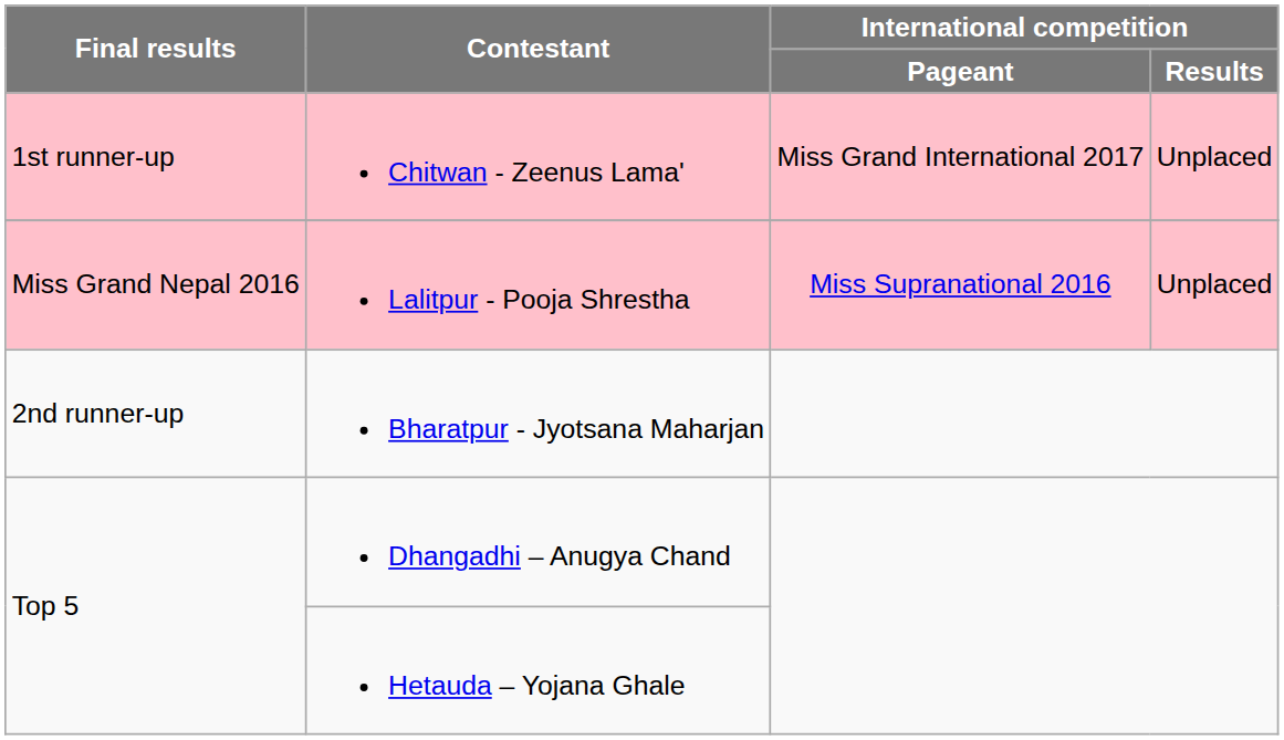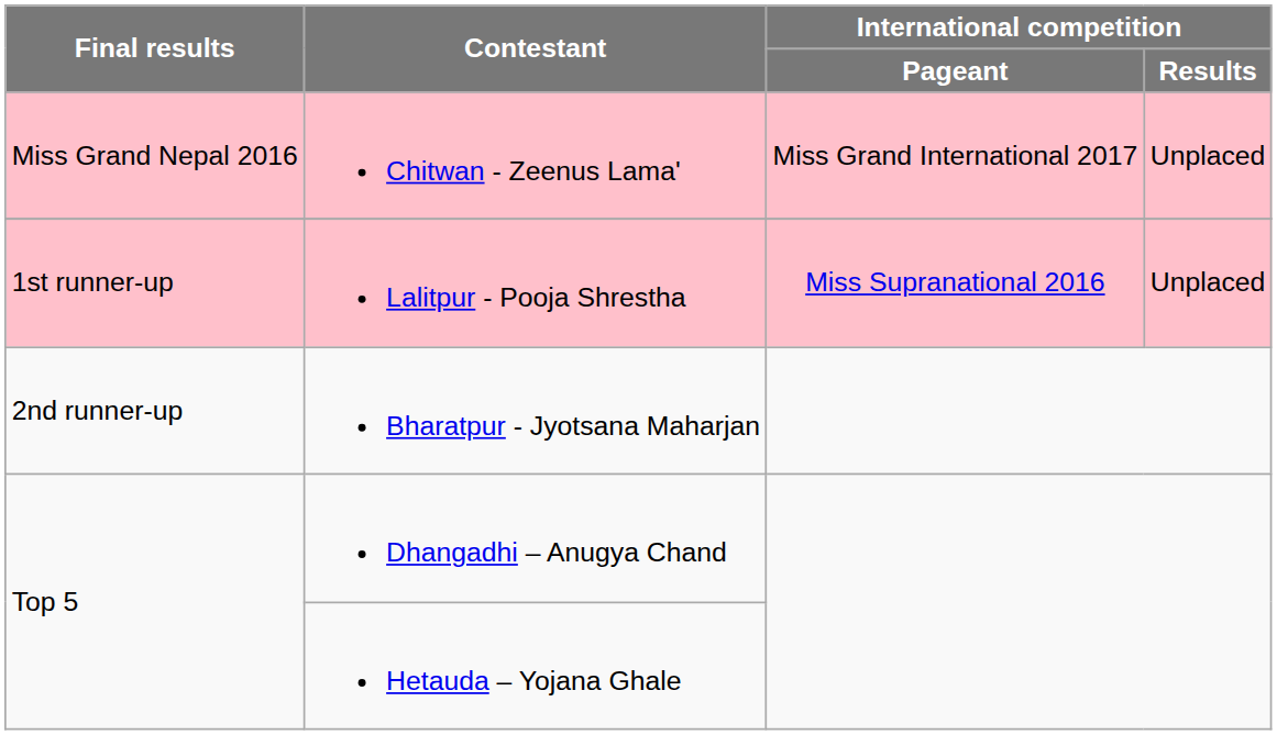Chitwan - Zeenus Lama' | Final results: 1st runner-up -> Miss Grand Nepal 2016
Lalitpur - Pooja Shrestha | Final results: Miss Grand Nepal 2016 -> 1st runner-up
